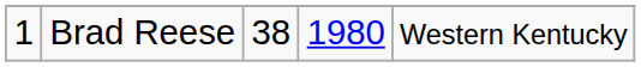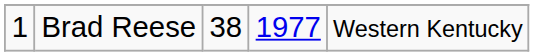Brad Reese | column 4: 1980 -> 1977
